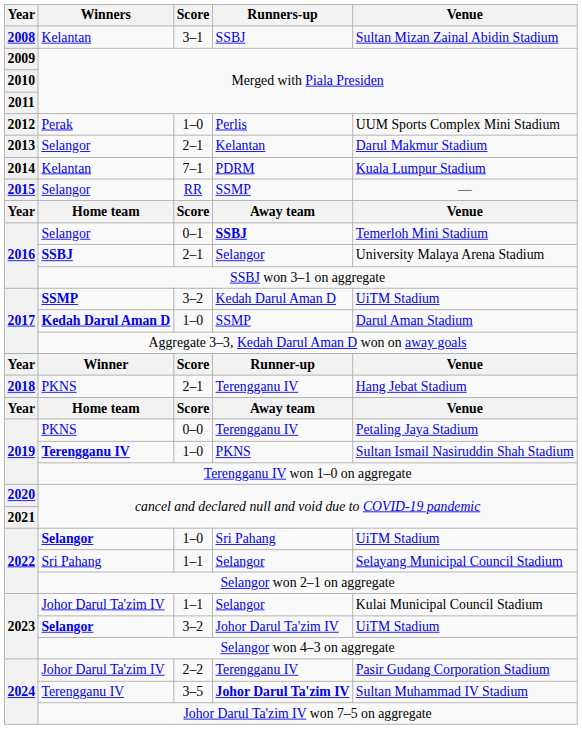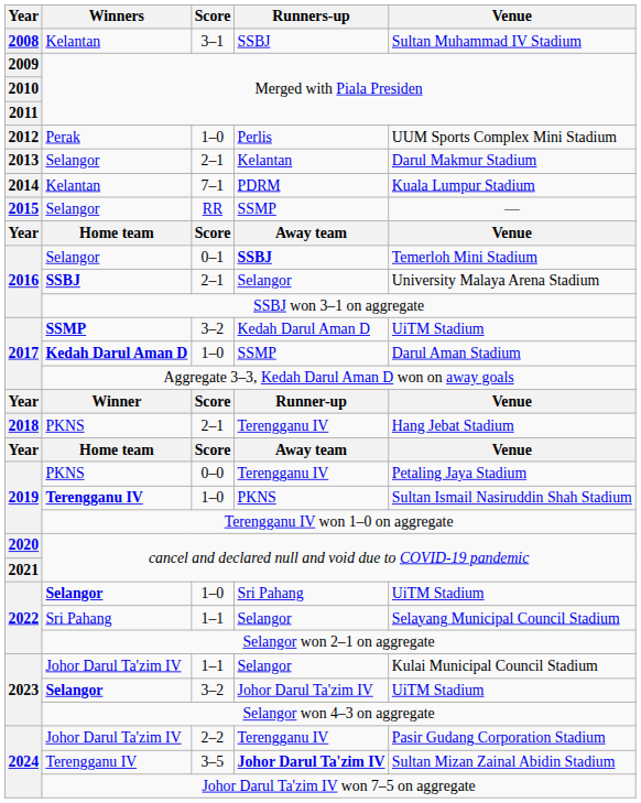3–1 | Venue: Sultan Mizan Zainal Abidin Stadium -> Sultan Muhammad IV Stadium
3–5 | Venue: Sultan Muhammad IV Stadium -> Sultan Mizan Zainal Abidin Stadium
